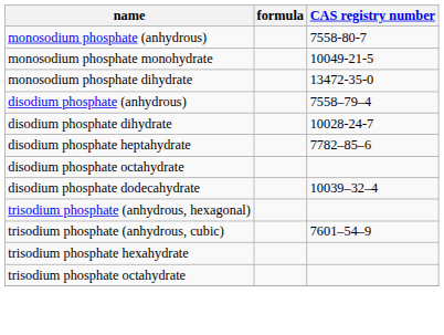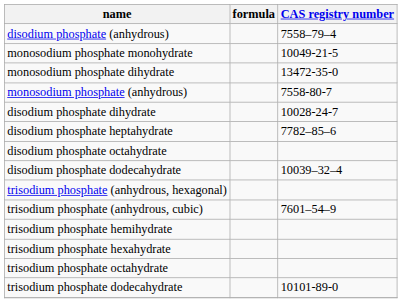rows swapped: monosodium phosphate (anhydrous) <-> disodium phosphate (anhydrous)
+ row: trisodium phosphate hemihydrate
+ row: trisodium phosphate dodecahydrate | 10101-89-0
